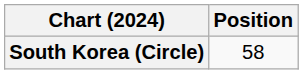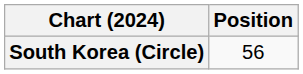South Korea (Circle) | Position: 58 -> 56
